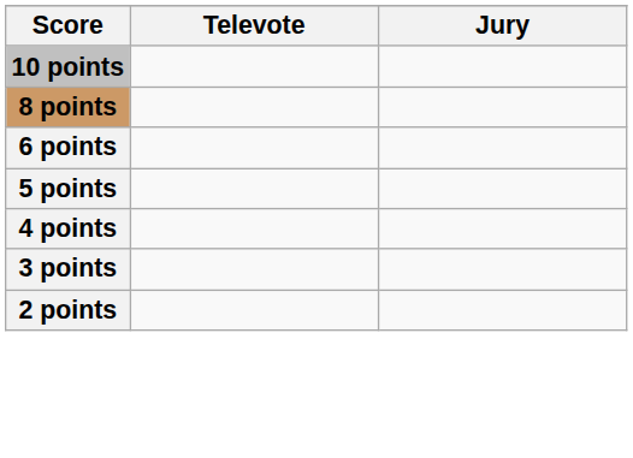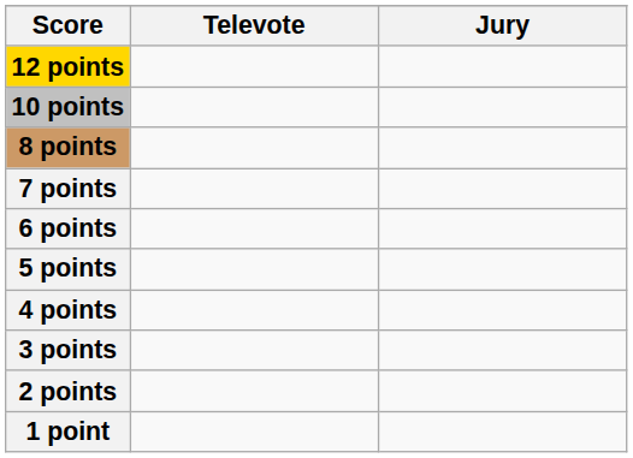+ row: 12 points
+ row: 7 points
+ row: 1 point
